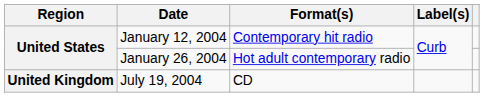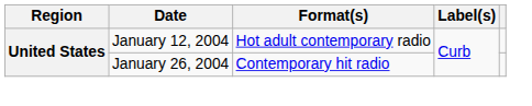January 12, 2004 | Format(s): Contemporary hit radio -> Hot adult contemporary radio
January 26, 2004 | Format(s): Hot adult contemporary radio -> Contemporary hit radio
- row: United Kingdom | July 19, 2004 | CD
